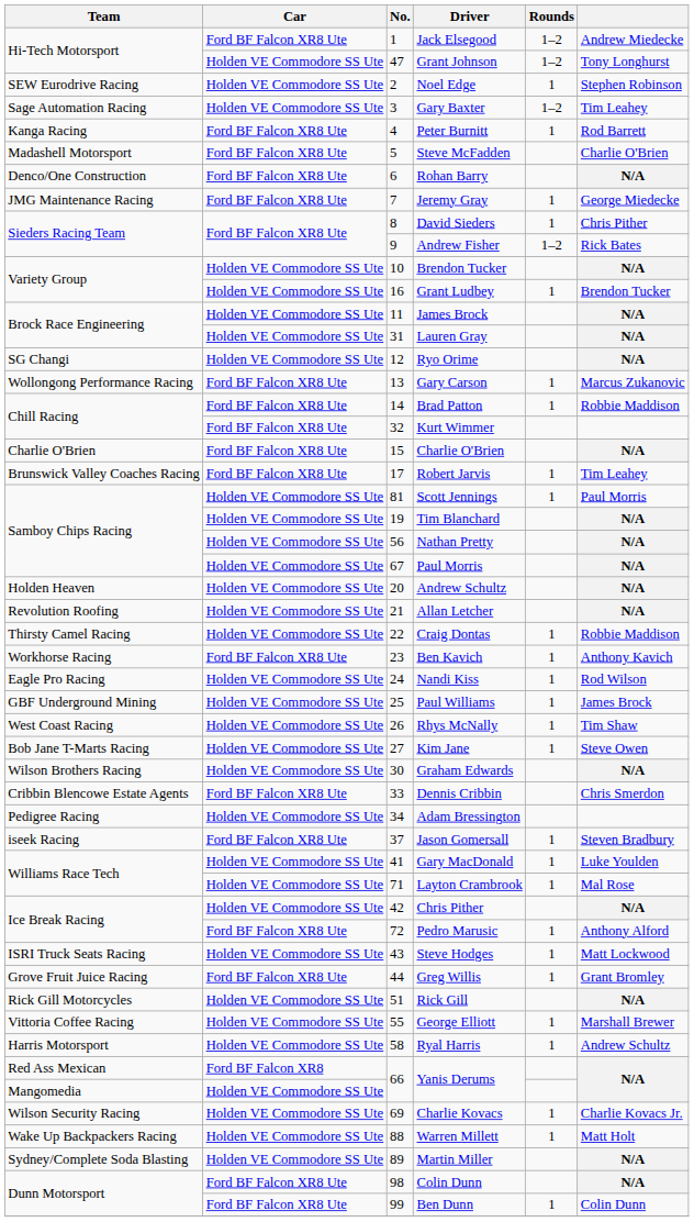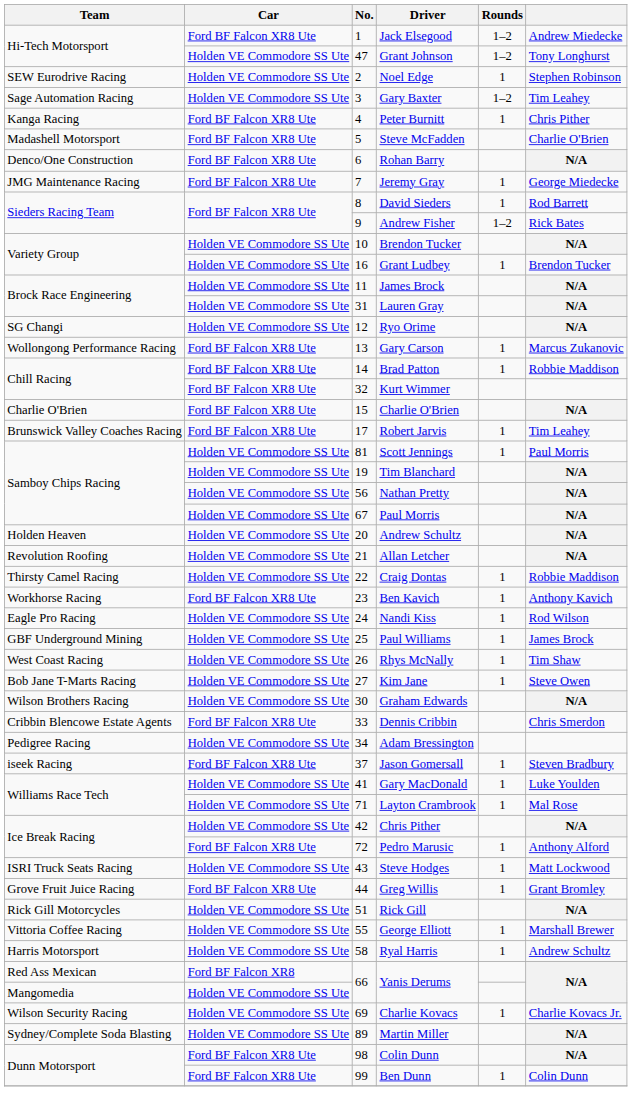Peter Burnitt | column 6: Rod Barrett -> Chris Pither
David Sieders | column 6: Chris Pither -> Rod Barrett
- row: Wake Up Backpackers Racing | Holden VE Commodore SS Ute | 88 | Warren Millett | 1 | Matt Holt
